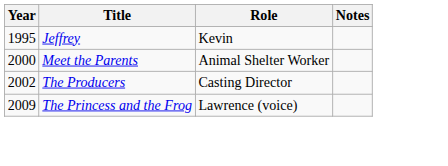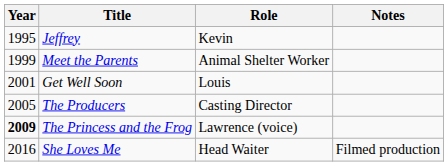Meet the Parents | Year: 2000 -> 1999
+ row: 2001 | Get Well Soon | Louis
The Producers | Year: 2002 -> 2005
The Princess and the Frog | Year: normal -> bold
+ row: 2016 | She Loves Me | Head Waiter | Filmed production
